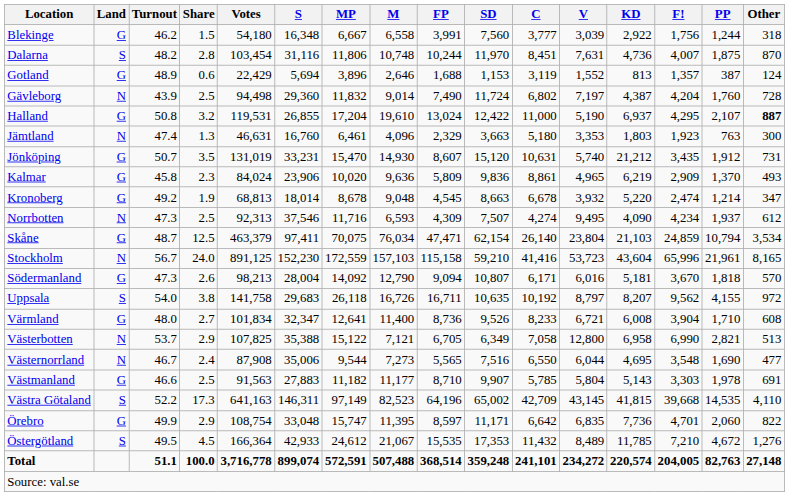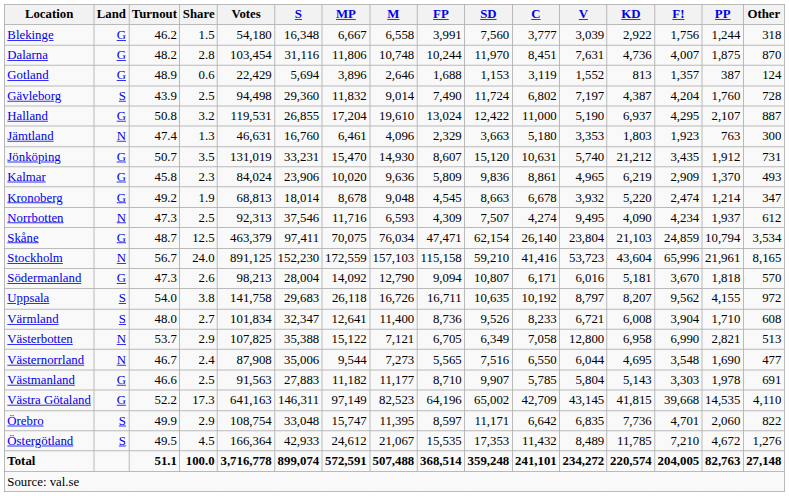Dalarna | Land: S -> G
Gävleborg | Land: N -> S
Halland | Other: bold -> normal
Värmland | Land: G -> S
Västra Götaland | Land: S -> G
Örebro | Land: G -> S
